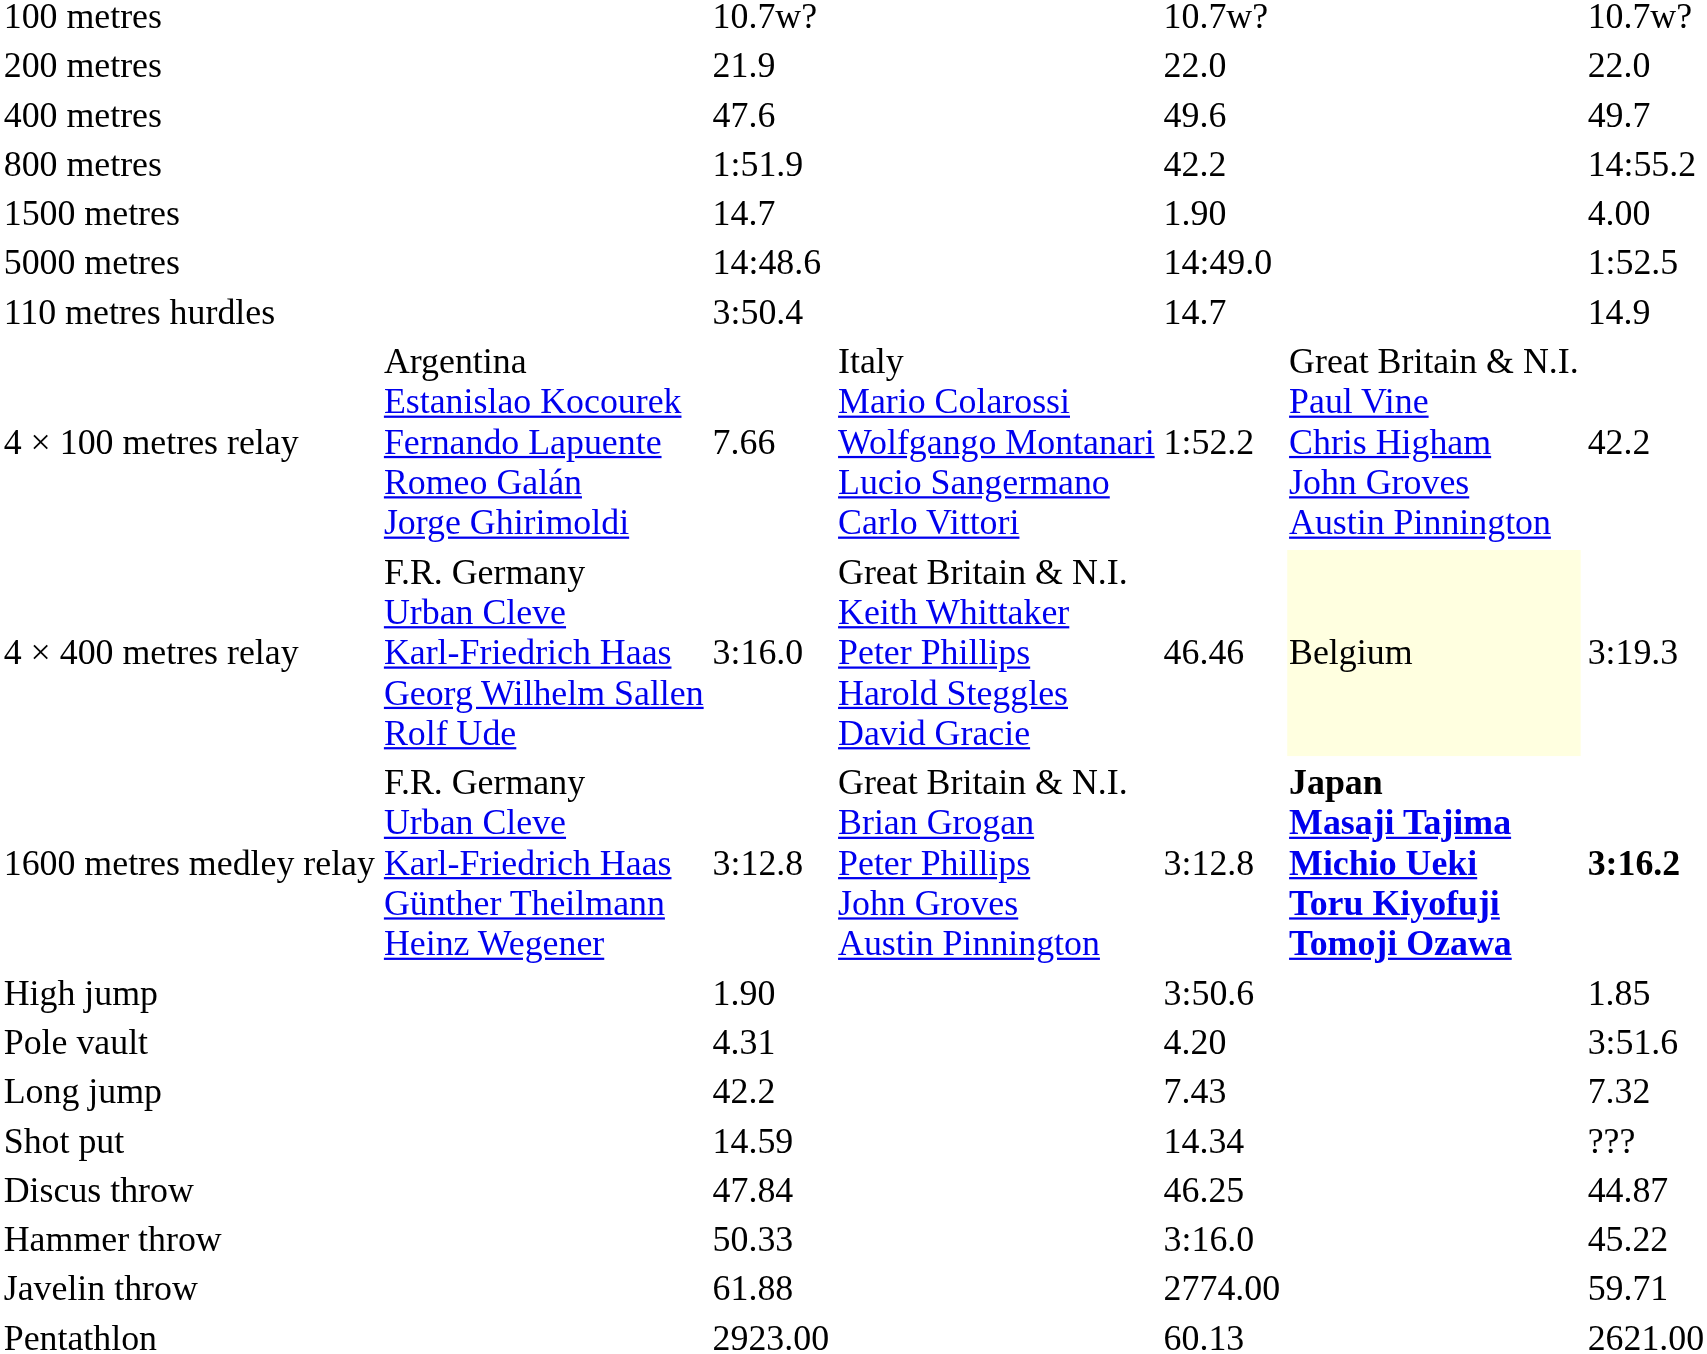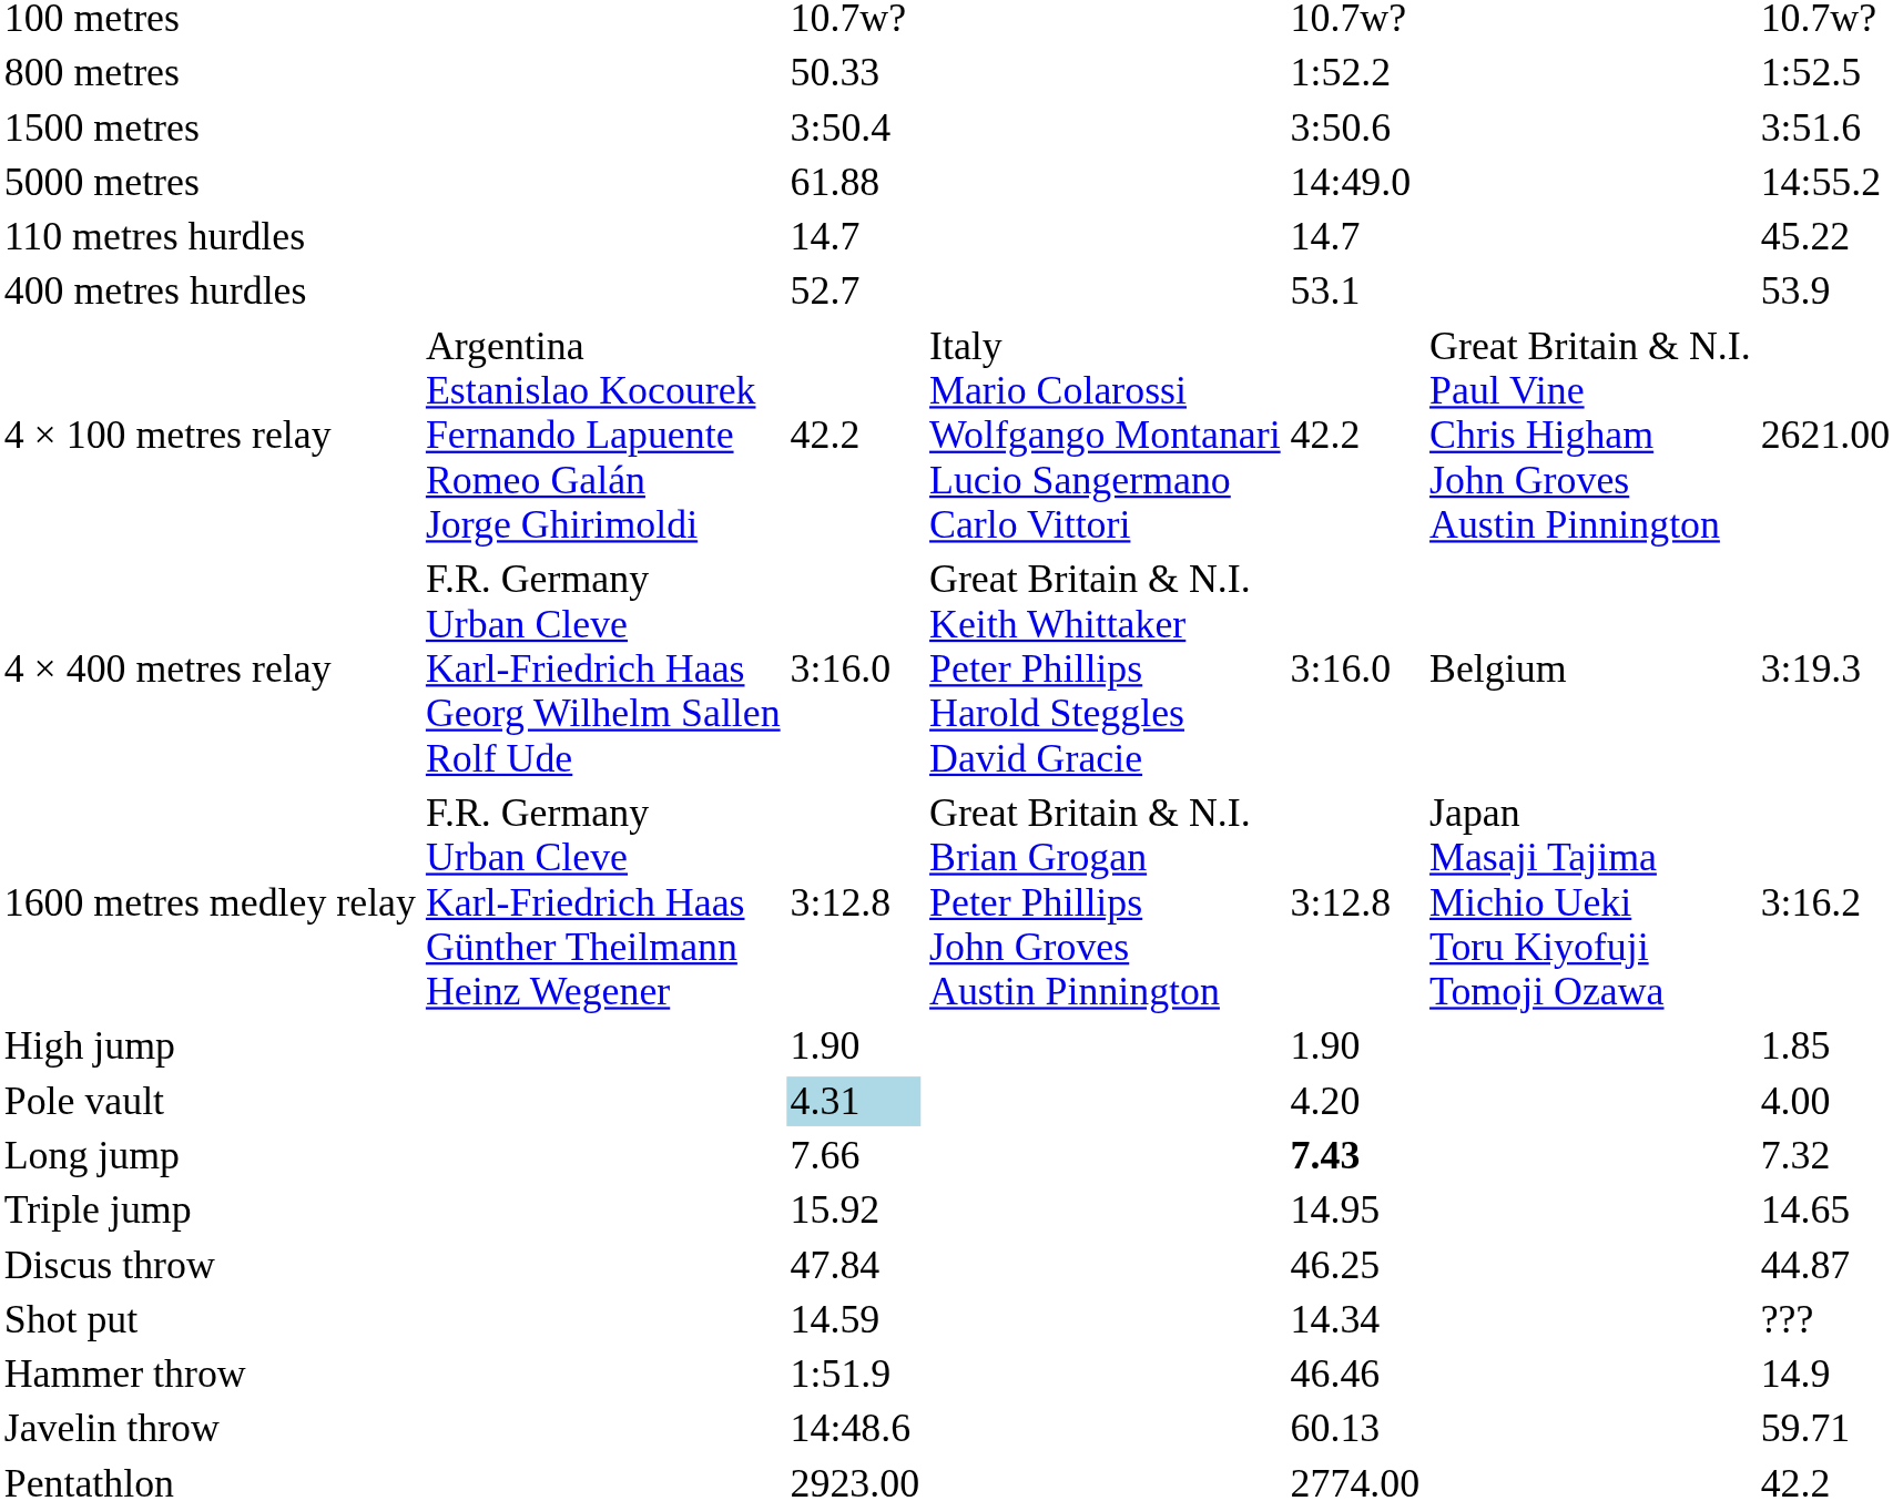- row: 200 metres | 21.9 | 22.0 | 22.0
- row: 400 metres | 47.6 | 49.6 | 49.7
800 metres | column 3: 1:51.9 -> 50.33
800 metres | column 5: 42.2 -> 1:52.2
800 metres | column 7: 14:55.2 -> 1:52.5
1500 metres | column 3: 14.7 -> 3:50.4
1500 metres | column 5: 1.90 -> 3:50.6
1500 metres | column 7: 4.00 -> 3:51.6
5000 metres | column 3: 14:48.6 -> 61.88
5000 metres | column 7: 1:52.5 -> 14:55.2
110 metres hurdles | column 3: 3:50.4 -> 14.7
110 metres hurdles | column 7: 14.9 -> 45.22
+ row: 400 metres hurdles | 52.7 | 53.1 | 53.9
4 × 100 metres relay | column 3: 7.66 -> 42.2
4 × 100 metres relay | column 5: 1:52.2 -> 42.2
4 × 100 metres relay | column 7: 42.2 -> 2621.00
4 × 400 metres relay | column 5: 46.46 -> 3:16.0
4 × 400 metres relay | column 6: lightyellow background -> no background
1600 metres medley relay | column 6: bold -> normal
1600 metres medley relay | column 7: bold -> normal
High jump | column 5: 3:50.6 -> 1.90
Pole vault | column 3: no background -> lightblue background
Pole vault | column 7: 3:51.6 -> 4.00
Long jump | column 3: 42.2 -> 7.66
Long jump | column 5: normal -> bold
+ row: Triple jump | 15.92 | 14.95 | 14.65
rows swapped: Shot put <-> Discus throw
Hammer throw | column 3: 50.33 -> 1:51.9
Hammer throw | column 5: 3:16.0 -> 46.46
Hammer throw | column 7: 45.22 -> 14.9
Javelin throw | column 3: 61.88 -> 14:48.6
Javelin throw | column 5: 2774.00 -> 60.13
Pentathlon | column 5: 60.13 -> 2774.00
Pentathlon | column 7: 2621.00 -> 42.2
